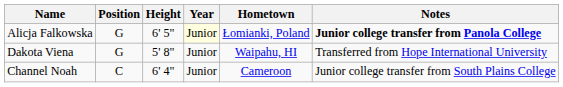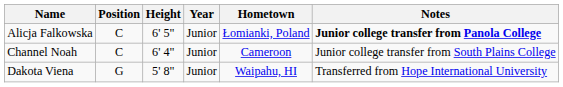Alicja Falkowska | Position: G -> C
Alicja Falkowska | Year: lightyellow background -> no background
rows swapped: Channel Noah <-> Dakota Viena
